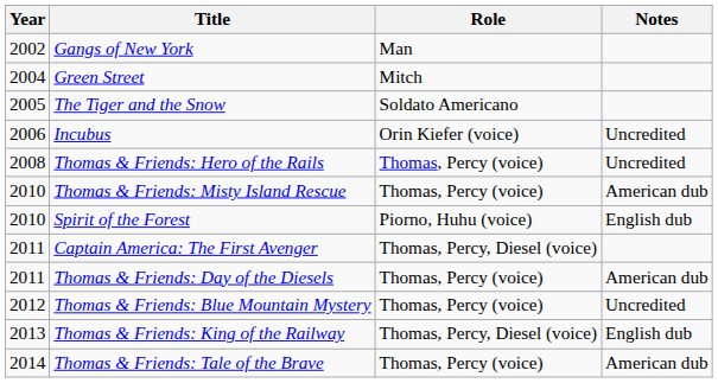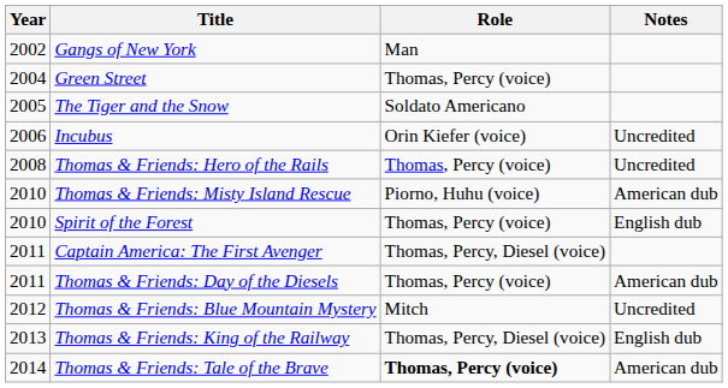Green Street | Role: Mitch -> Thomas, Percy (voice)
Thomas & Friends: Misty Island Rescue | Role: Thomas, Percy (voice) -> Piorno, Huhu (voice)
Spirit of the Forest | Role: Piorno, Huhu (voice) -> Thomas, Percy (voice)
Thomas & Friends: Blue Mountain Mystery | Role: Thomas, Percy (voice) -> Mitch
Thomas & Friends: Tale of the Brave | Role: normal -> bold
